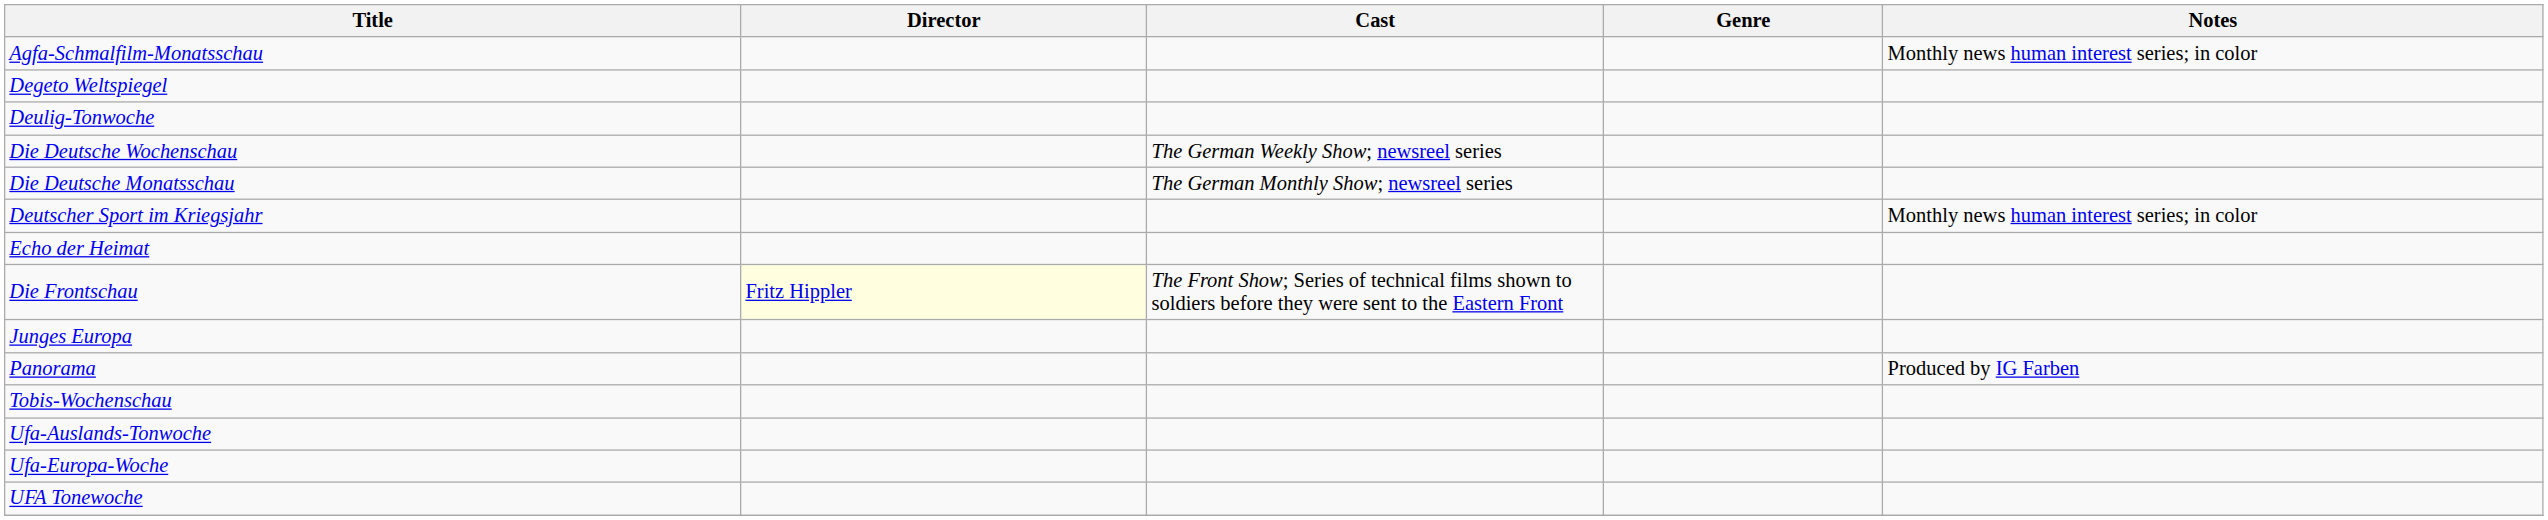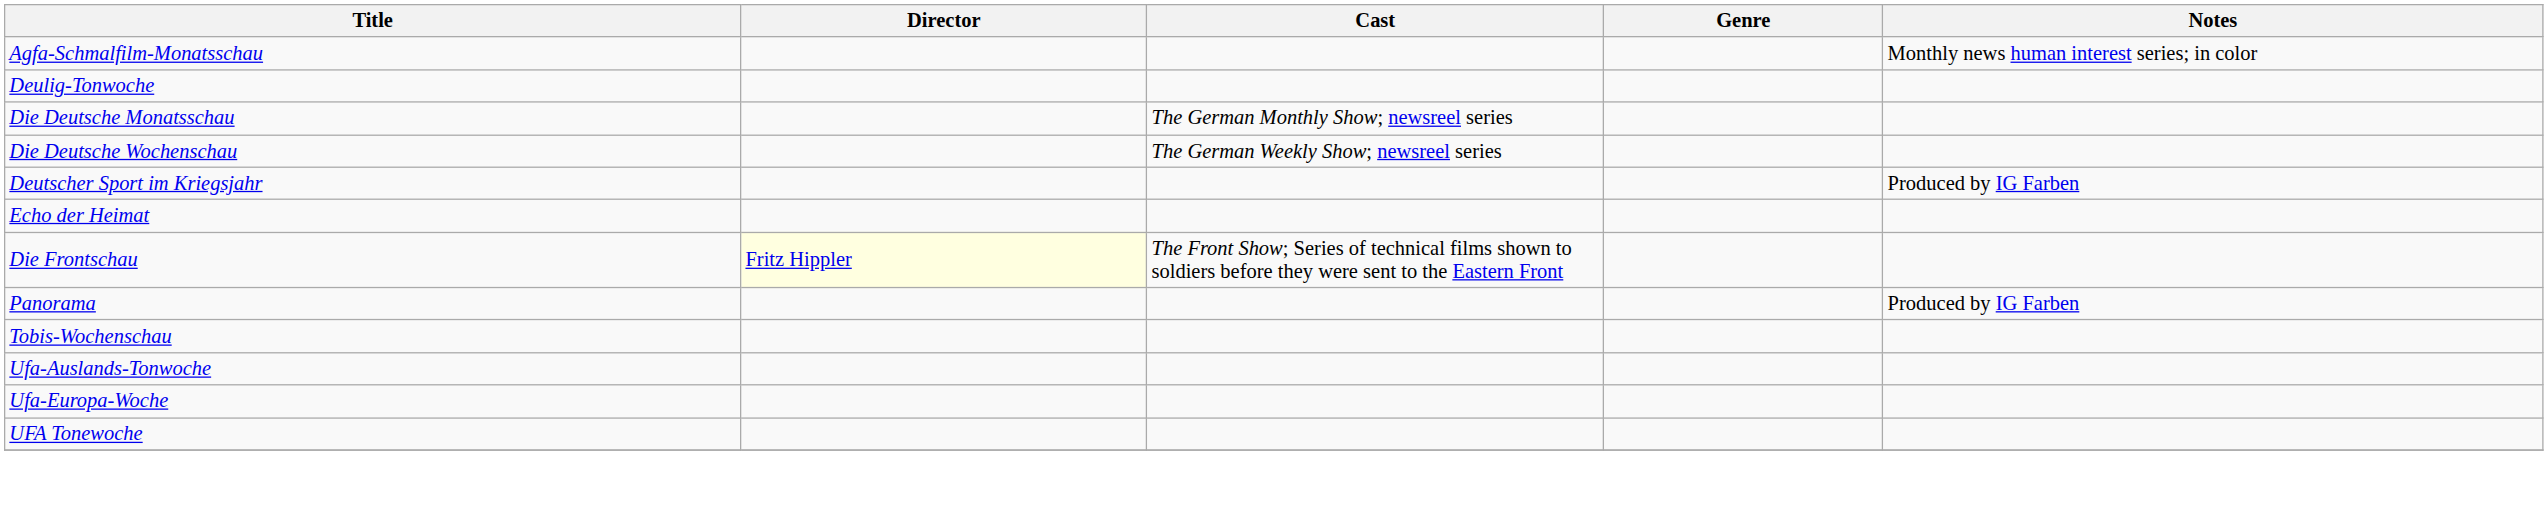- row: Degeto Weltspiegel
rows swapped: Die Deutsche Monatsschau <-> Die Deutsche Wochenschau
Deutscher Sport im Kriegsjahr | Notes: Monthly news human interest series; in color -> Produced by IG Farben
- row: Junges Europa
